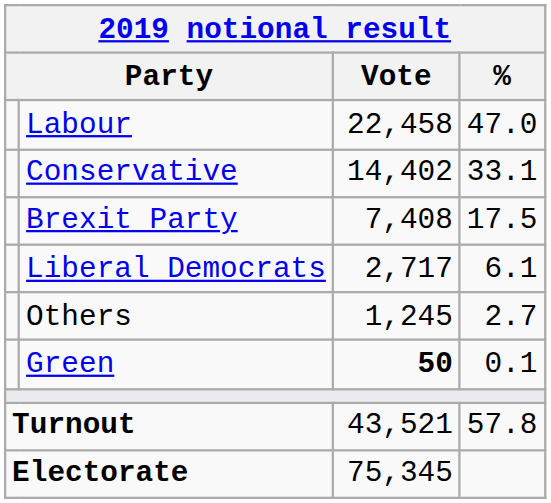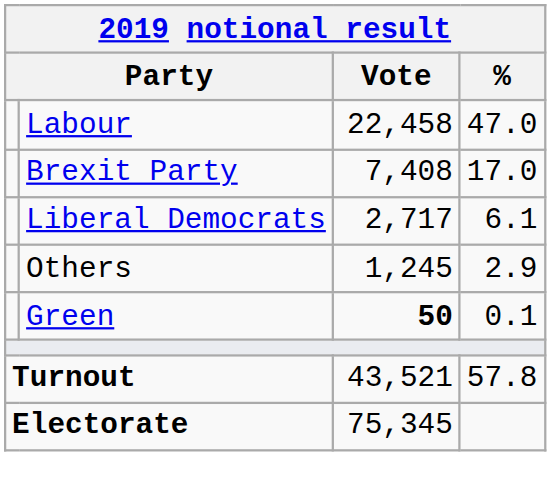- row: Conservative | 14,402 | 33.1
Brexit Party | %: 17.5 -> 17.0
Others | %: 2.7 -> 2.9
